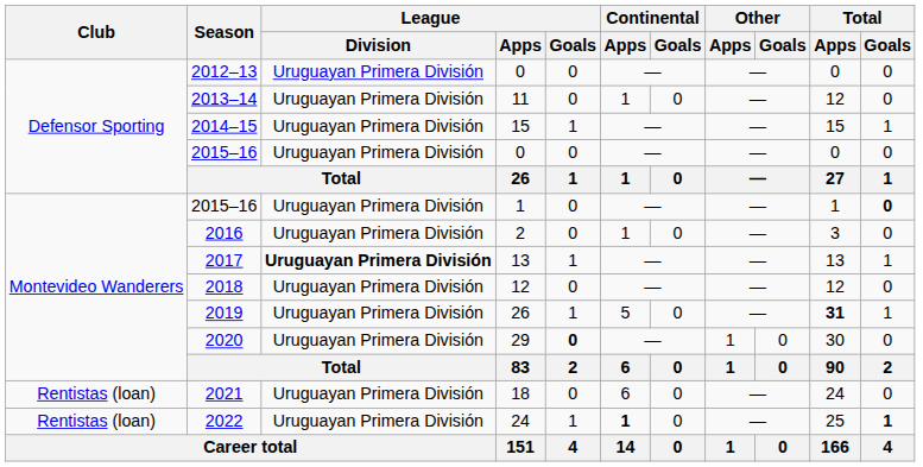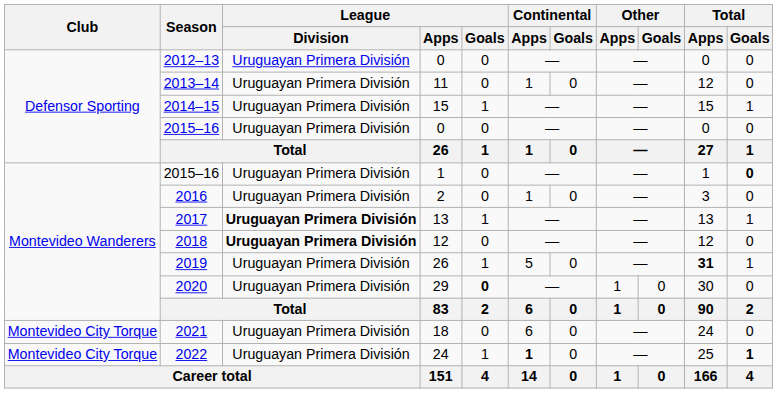2018 | League / Division: normal -> bold
2021 | Club: Rentistas (loan) -> Montevideo City Torque
2022 | Club: Rentistas (loan) -> Montevideo City Torque
